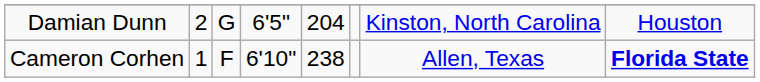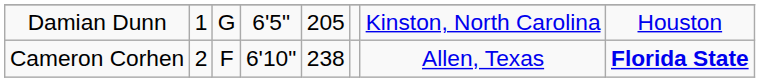Damian Dunn | column 2: 2 -> 1
Damian Dunn | column 5: 204 -> 205
Cameron Corhen | column 2: 1 -> 2
